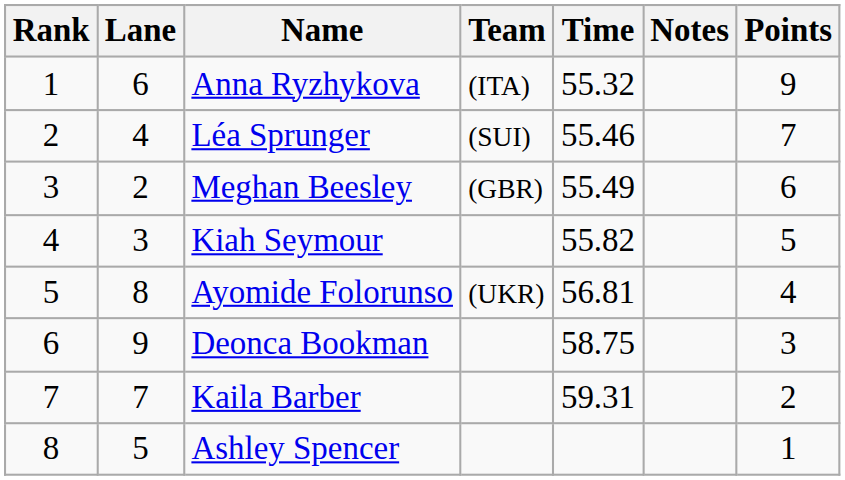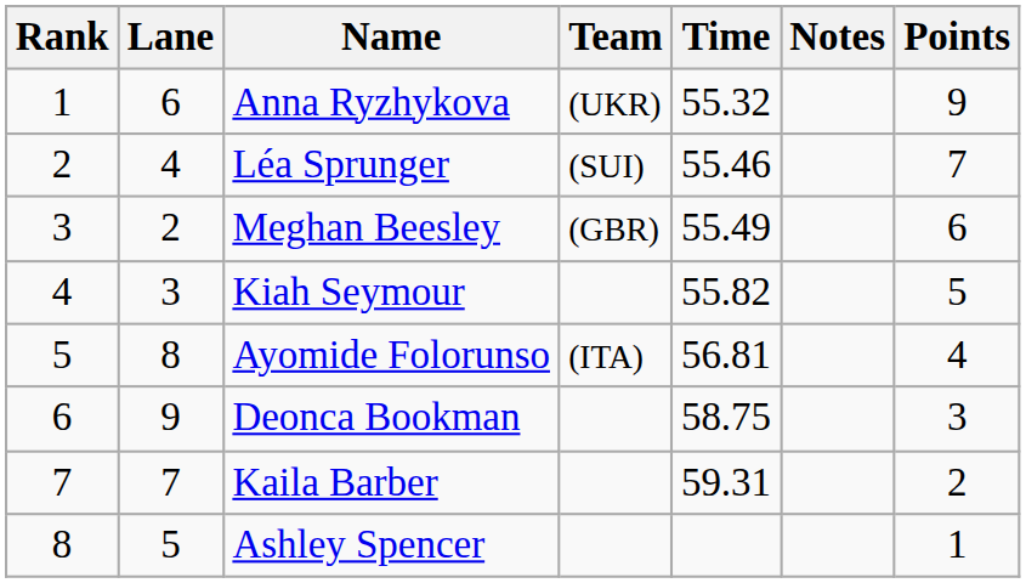Anna Ryzhykova | Team: (ITA) -> (UKR)
Ayomide Folorunso | Team: (UKR) -> (ITA)
